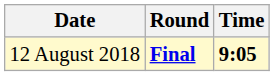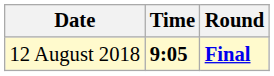columns swapped: Time <-> Round
